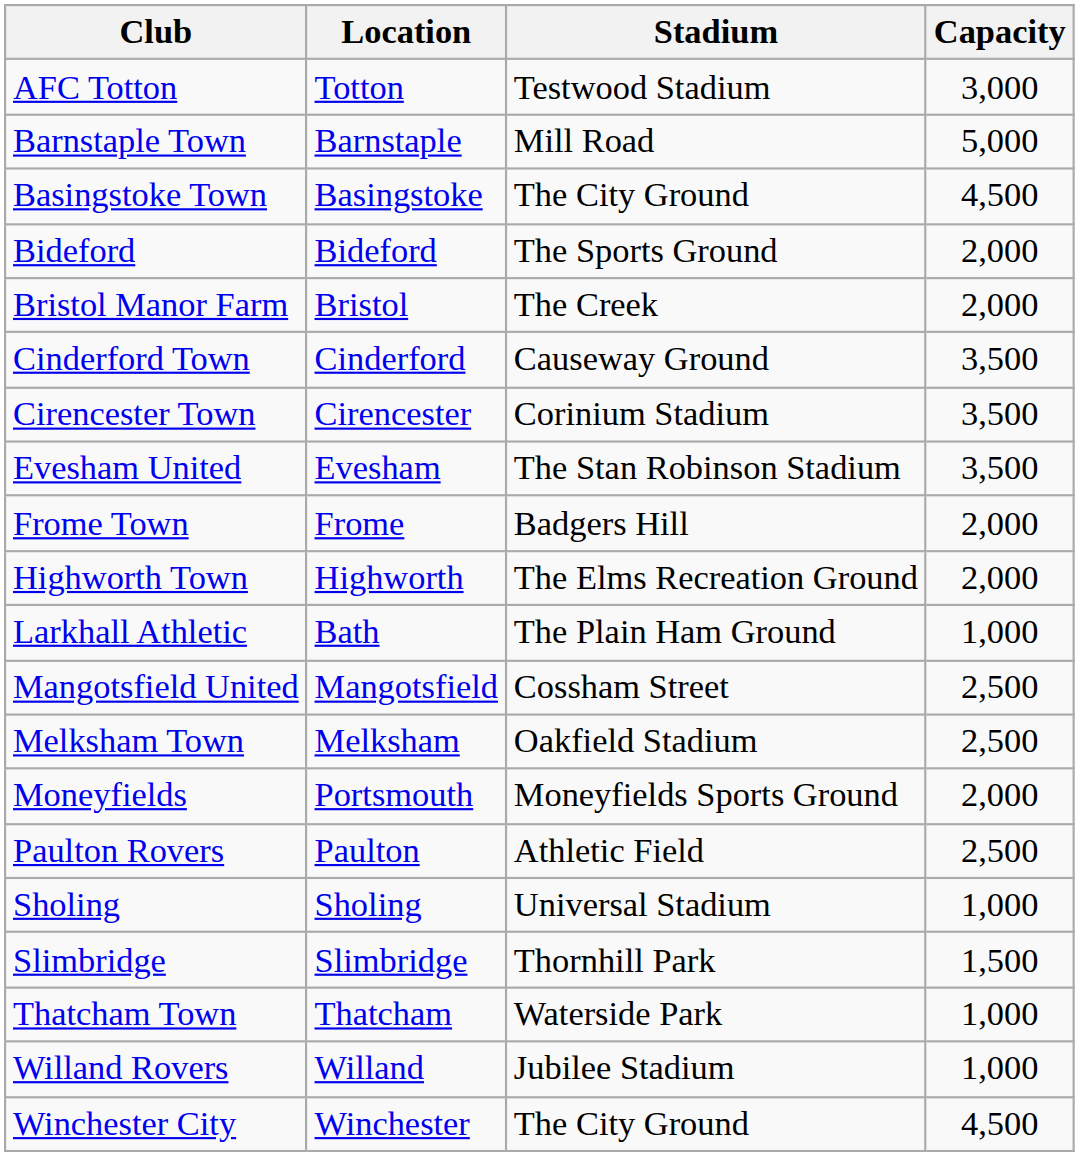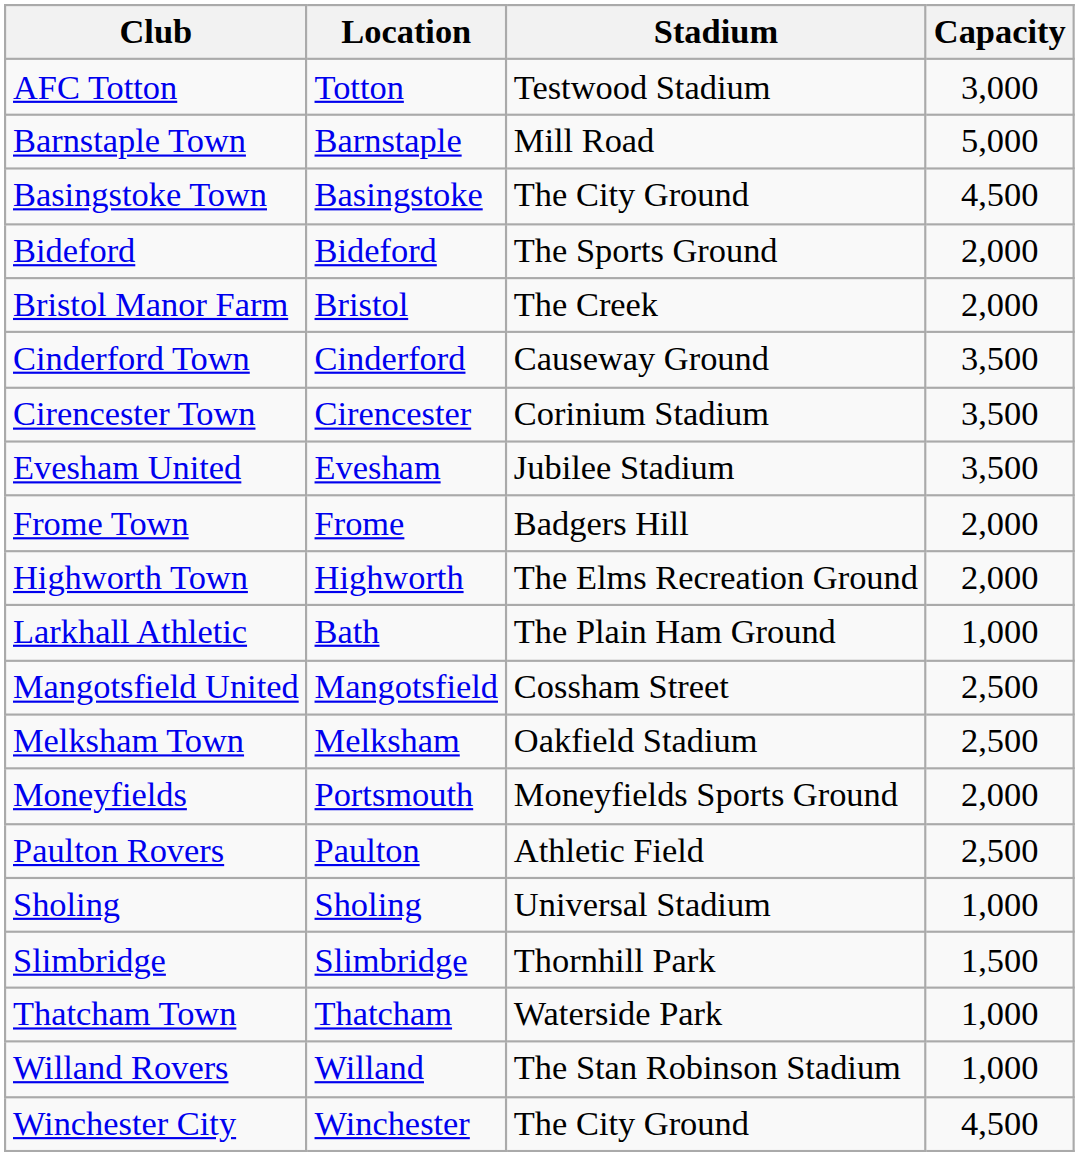Evesham United | Stadium: The Stan Robinson Stadium -> Jubilee Stadium
Willand Rovers | Stadium: Jubilee Stadium -> The Stan Robinson Stadium
